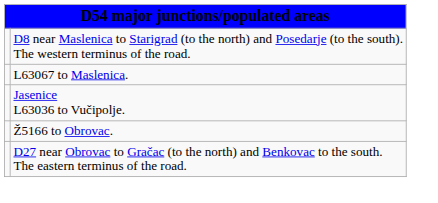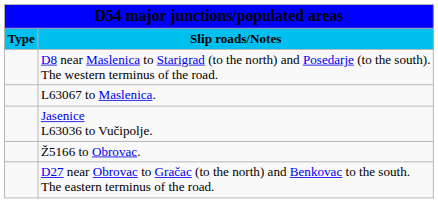+ row: Type | Slip roads/Notes
